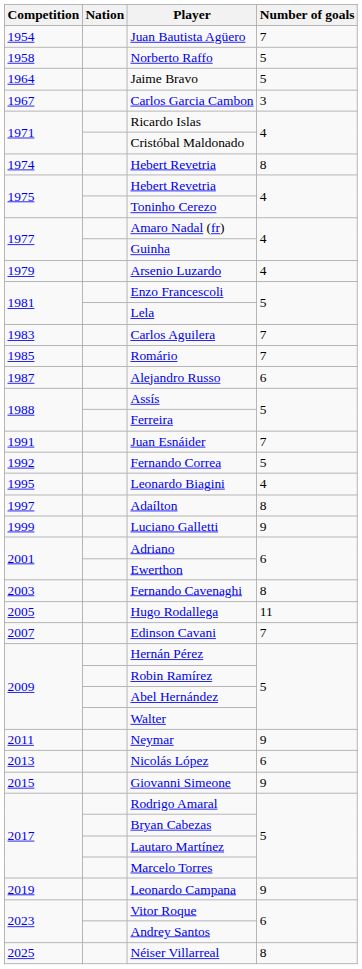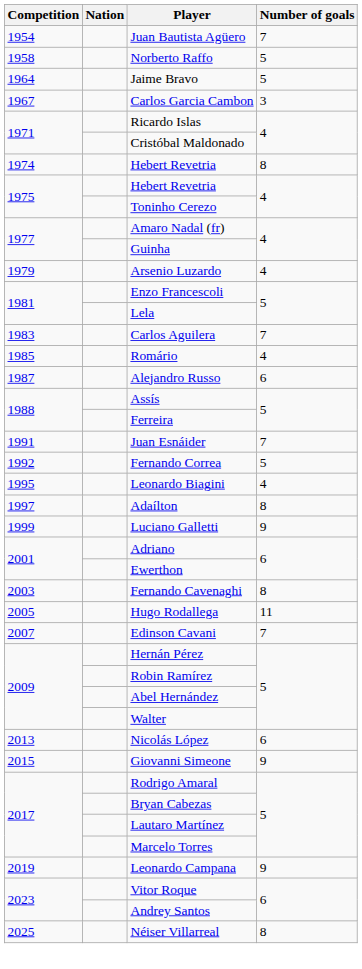Romário | Number of goals: 7 -> 4
- row: 2011 | Neymar | 9
